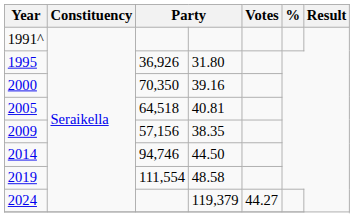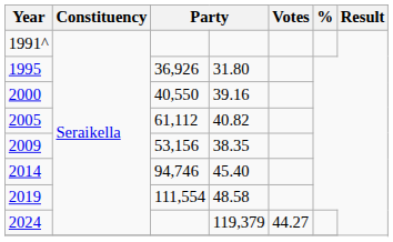2000 | column 3: 70,350 -> 40,550
2005 | column 3: 64,518 -> 61,112
2005 | column 4: 40.81 -> 40.82
2009 | column 3: 57,156 -> 53,156
2014 | column 4: 44.50 -> 45.40
